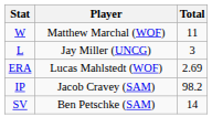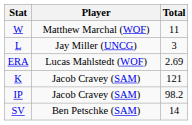+ row: K | Jacob Cravey (SAM) | 121
